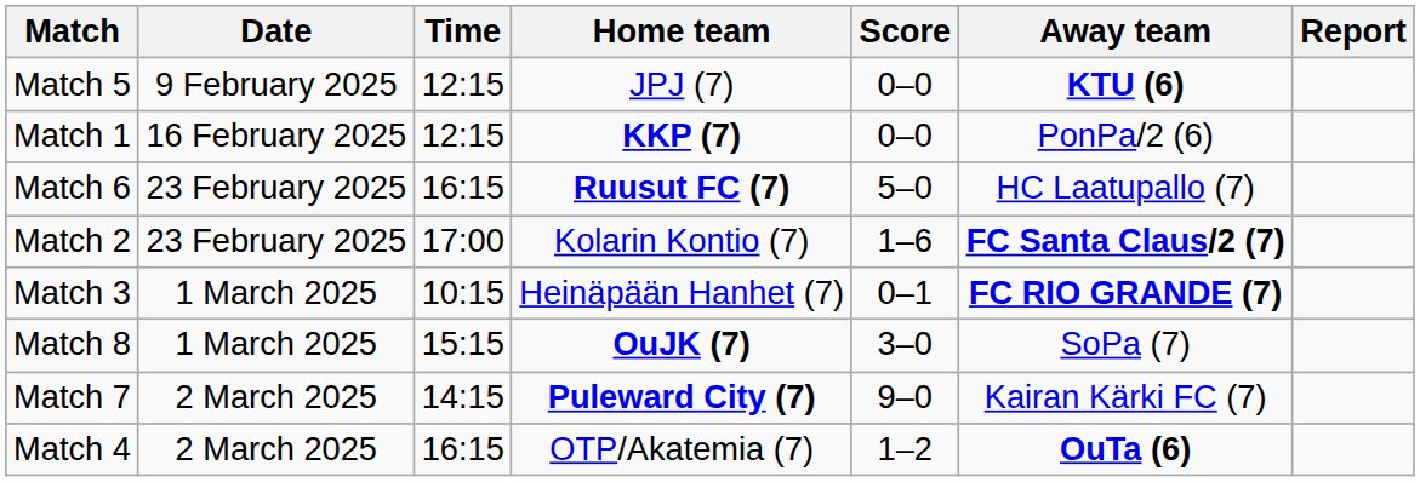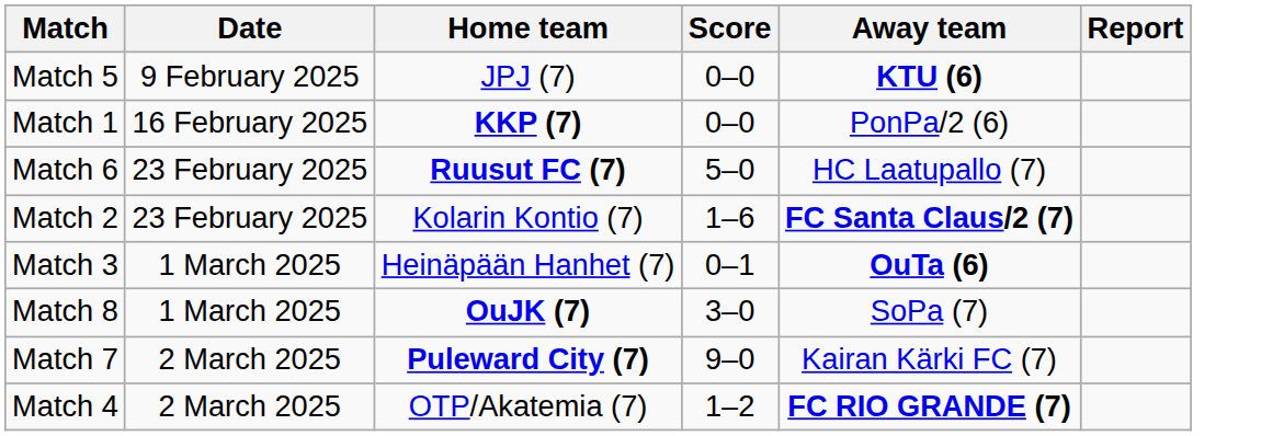- column: Time | 12:15 | 12:15 | 16:15 | 17:00 | 10:15 | 15:15 | 14:15 | 16:15
Match 3 | Away team: FC RIO GRANDE (7) -> OuTa (6)
Match 4 | Away team: OuTa (6) -> FC RIO GRANDE (7)
